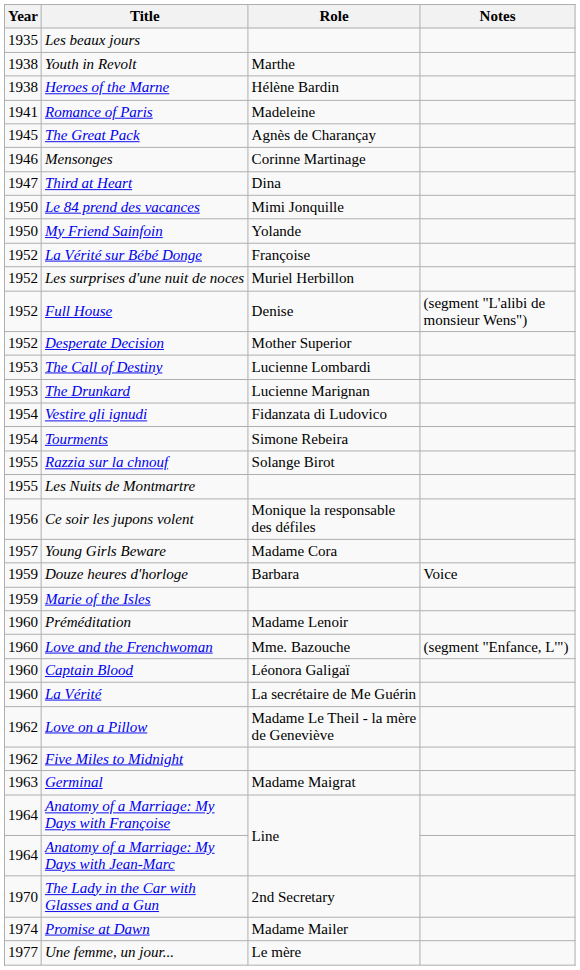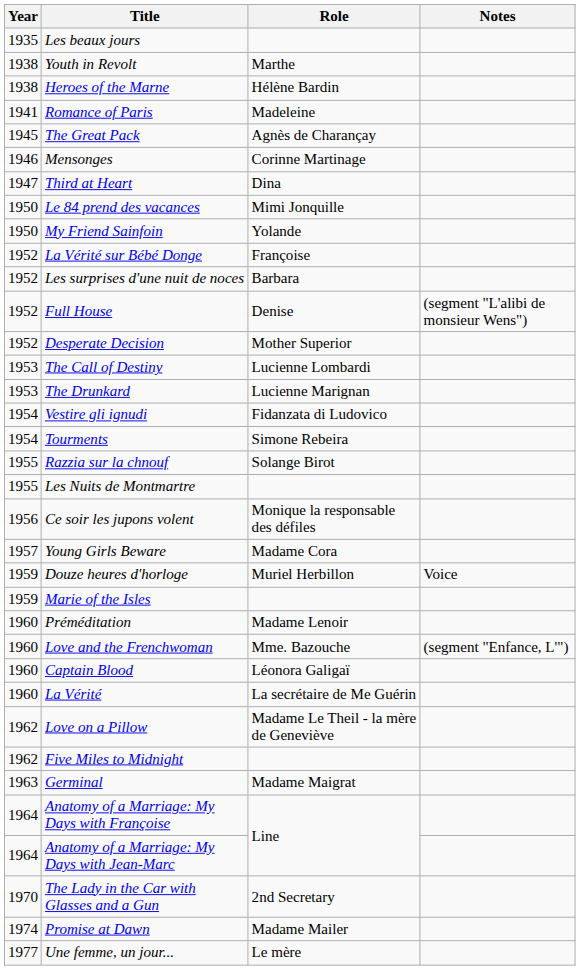Les surprises d'une nuit de noces | Role: Muriel Herbillon -> Barbara
Douze heures d'horloge | Role: Barbara -> Muriel Herbillon
